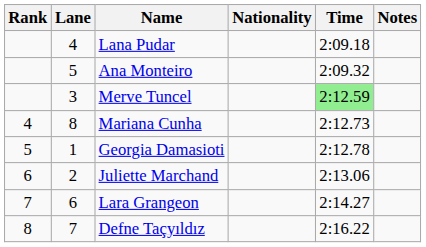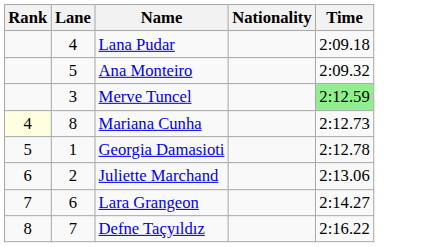- column: Notes
Mariana Cunha | Rank: no background -> lightyellow background
